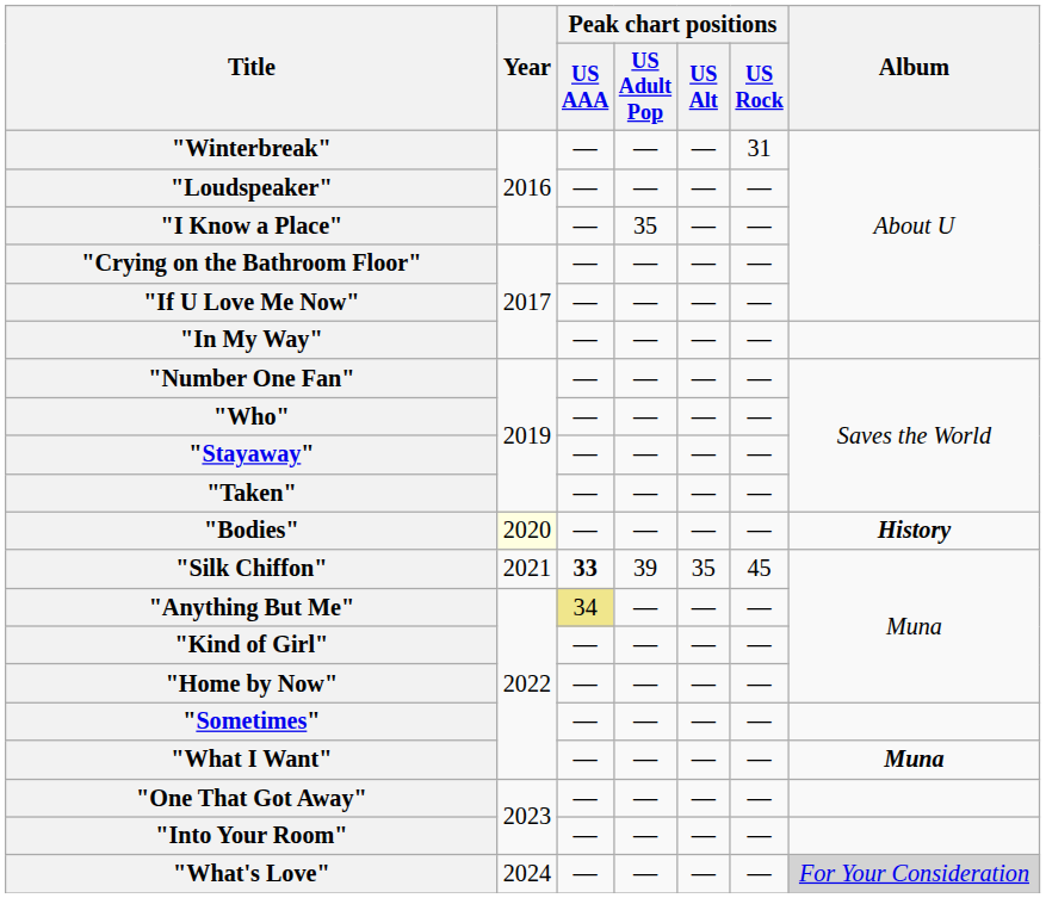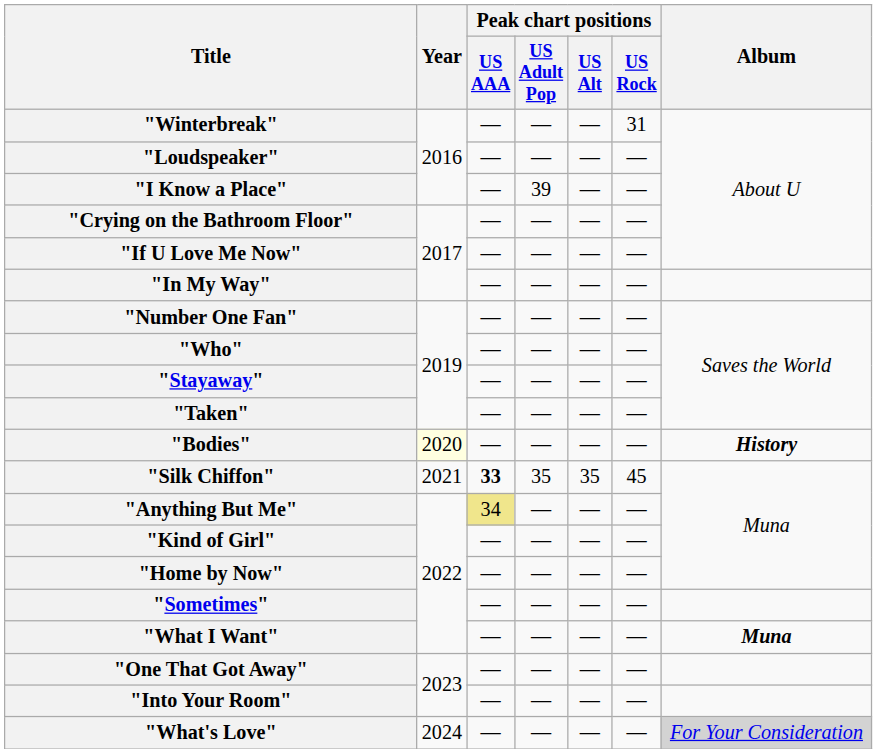"I Know a Place" | Peak chart positions / US Adult Pop: 35 -> 39
"Silk Chiffon" | Peak chart positions / US Adult Pop: 39 -> 35
